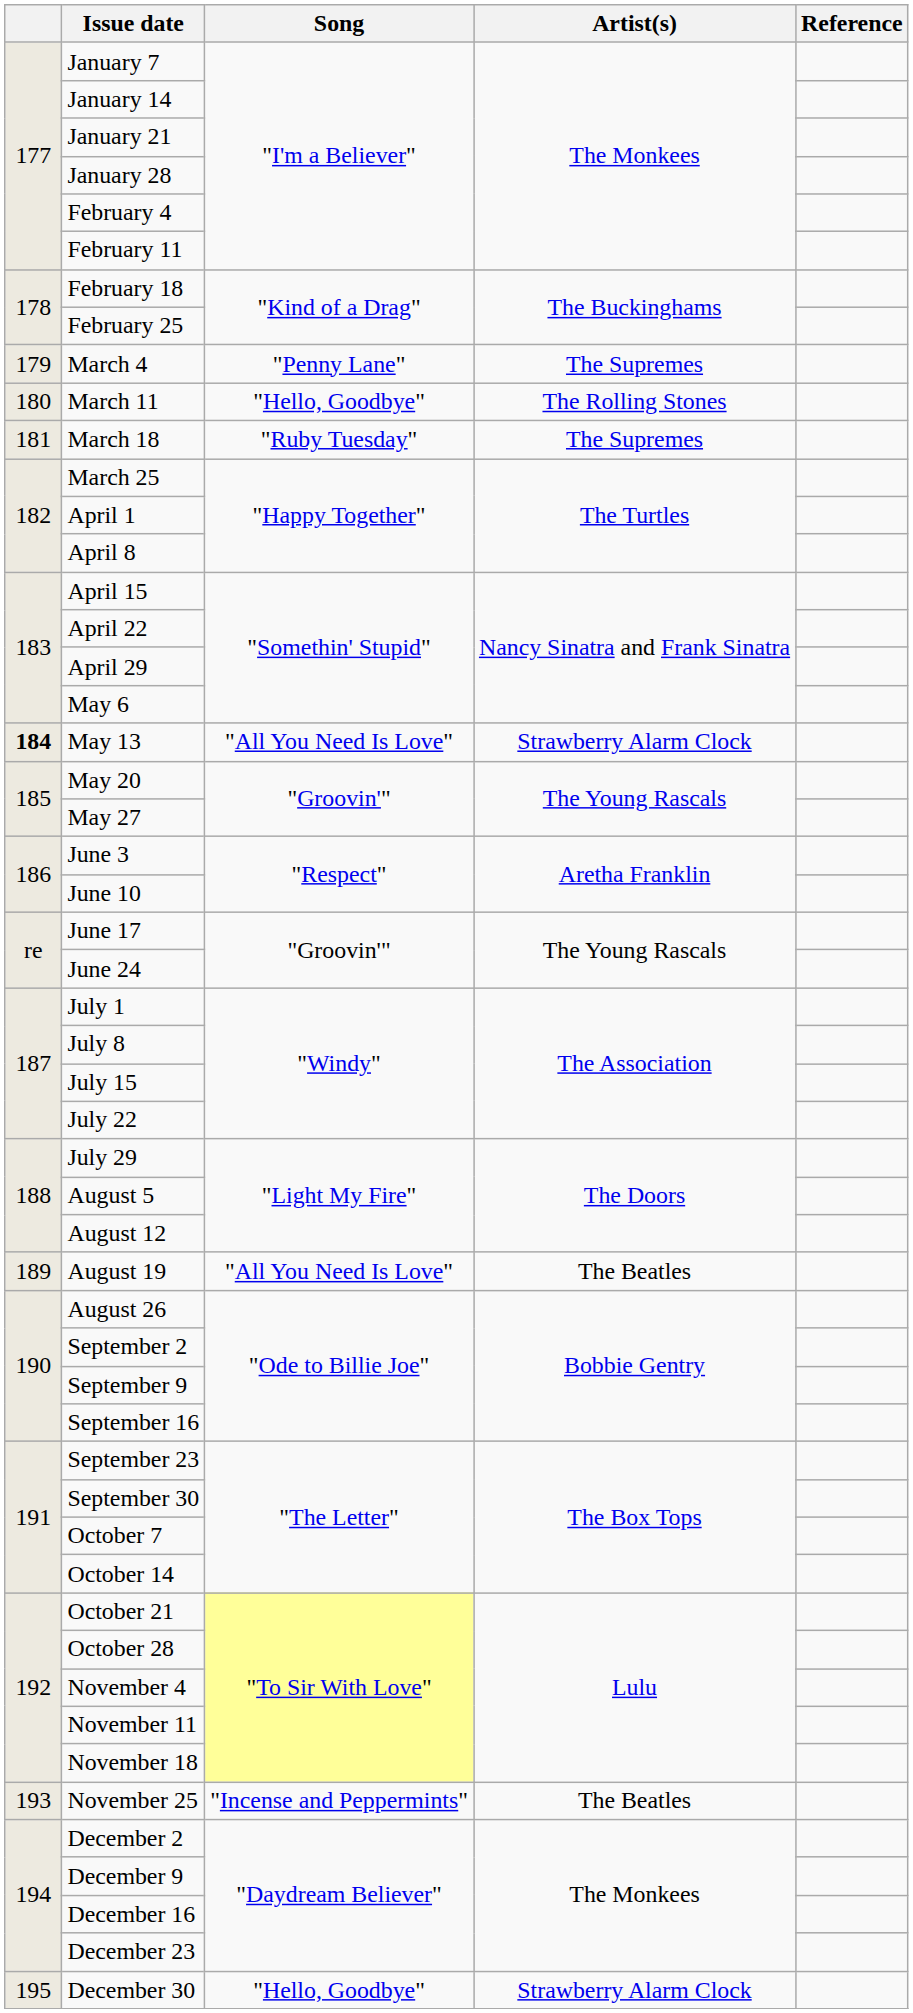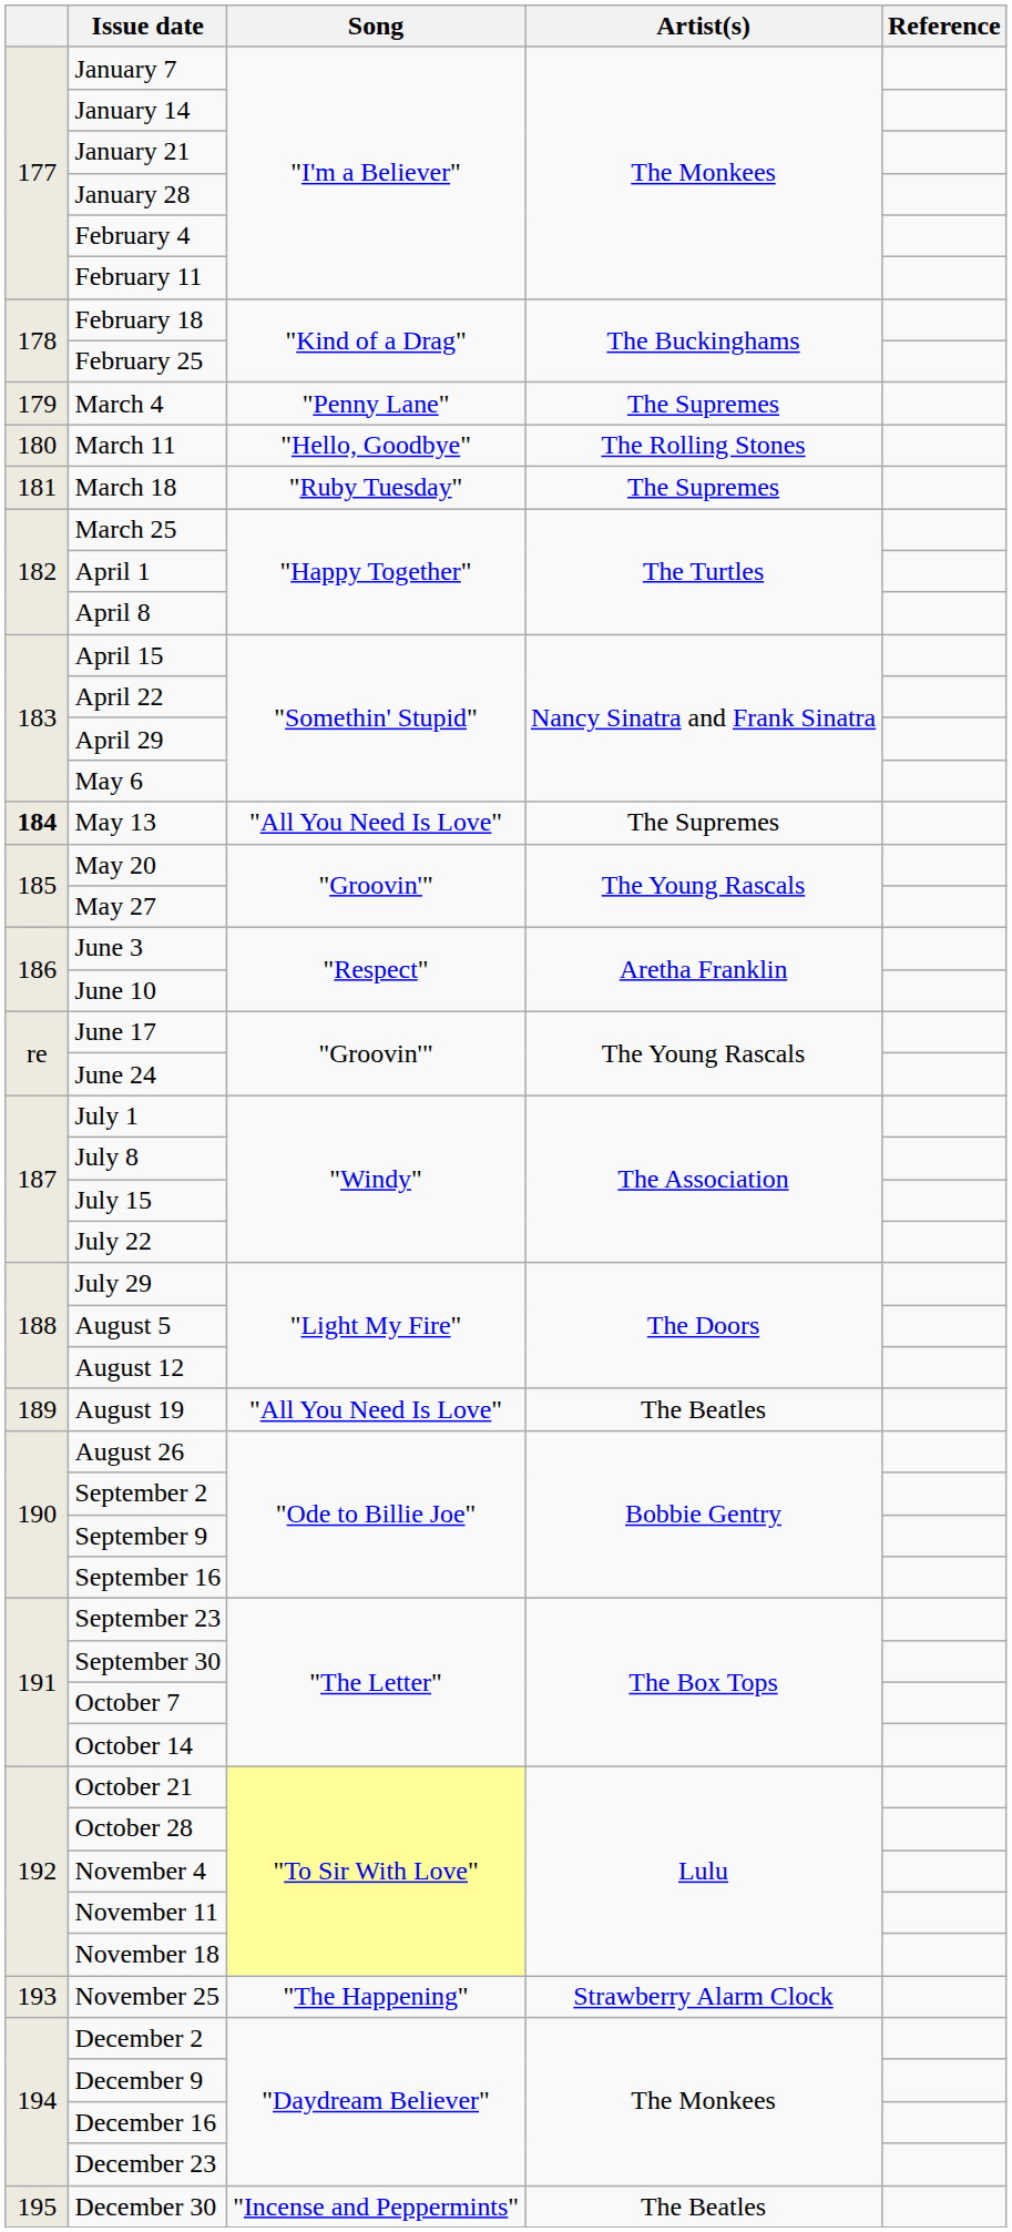May 13 | Artist(s): Strawberry Alarm Clock -> The Supremes
November 25 | Song: "Incense and Peppermints" -> "The Happening"
November 25 | Artist(s): The Beatles -> Strawberry Alarm Clock
December 30 | Song: "Hello, Goodbye" -> "Incense and Peppermints"
December 30 | Artist(s): Strawberry Alarm Clock -> The Beatles
